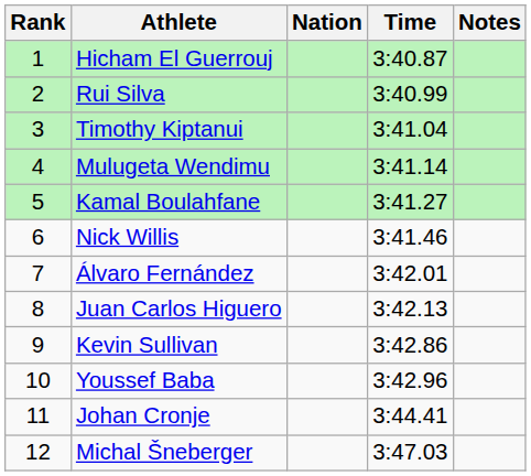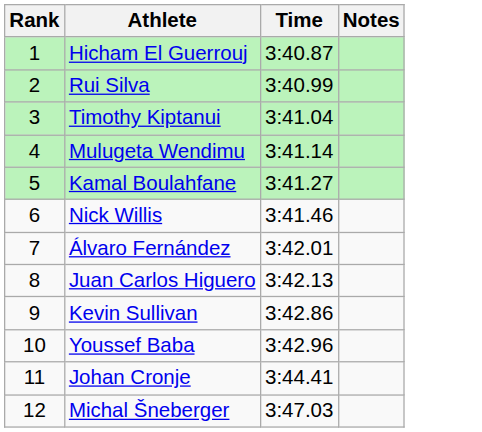- column: Nation
